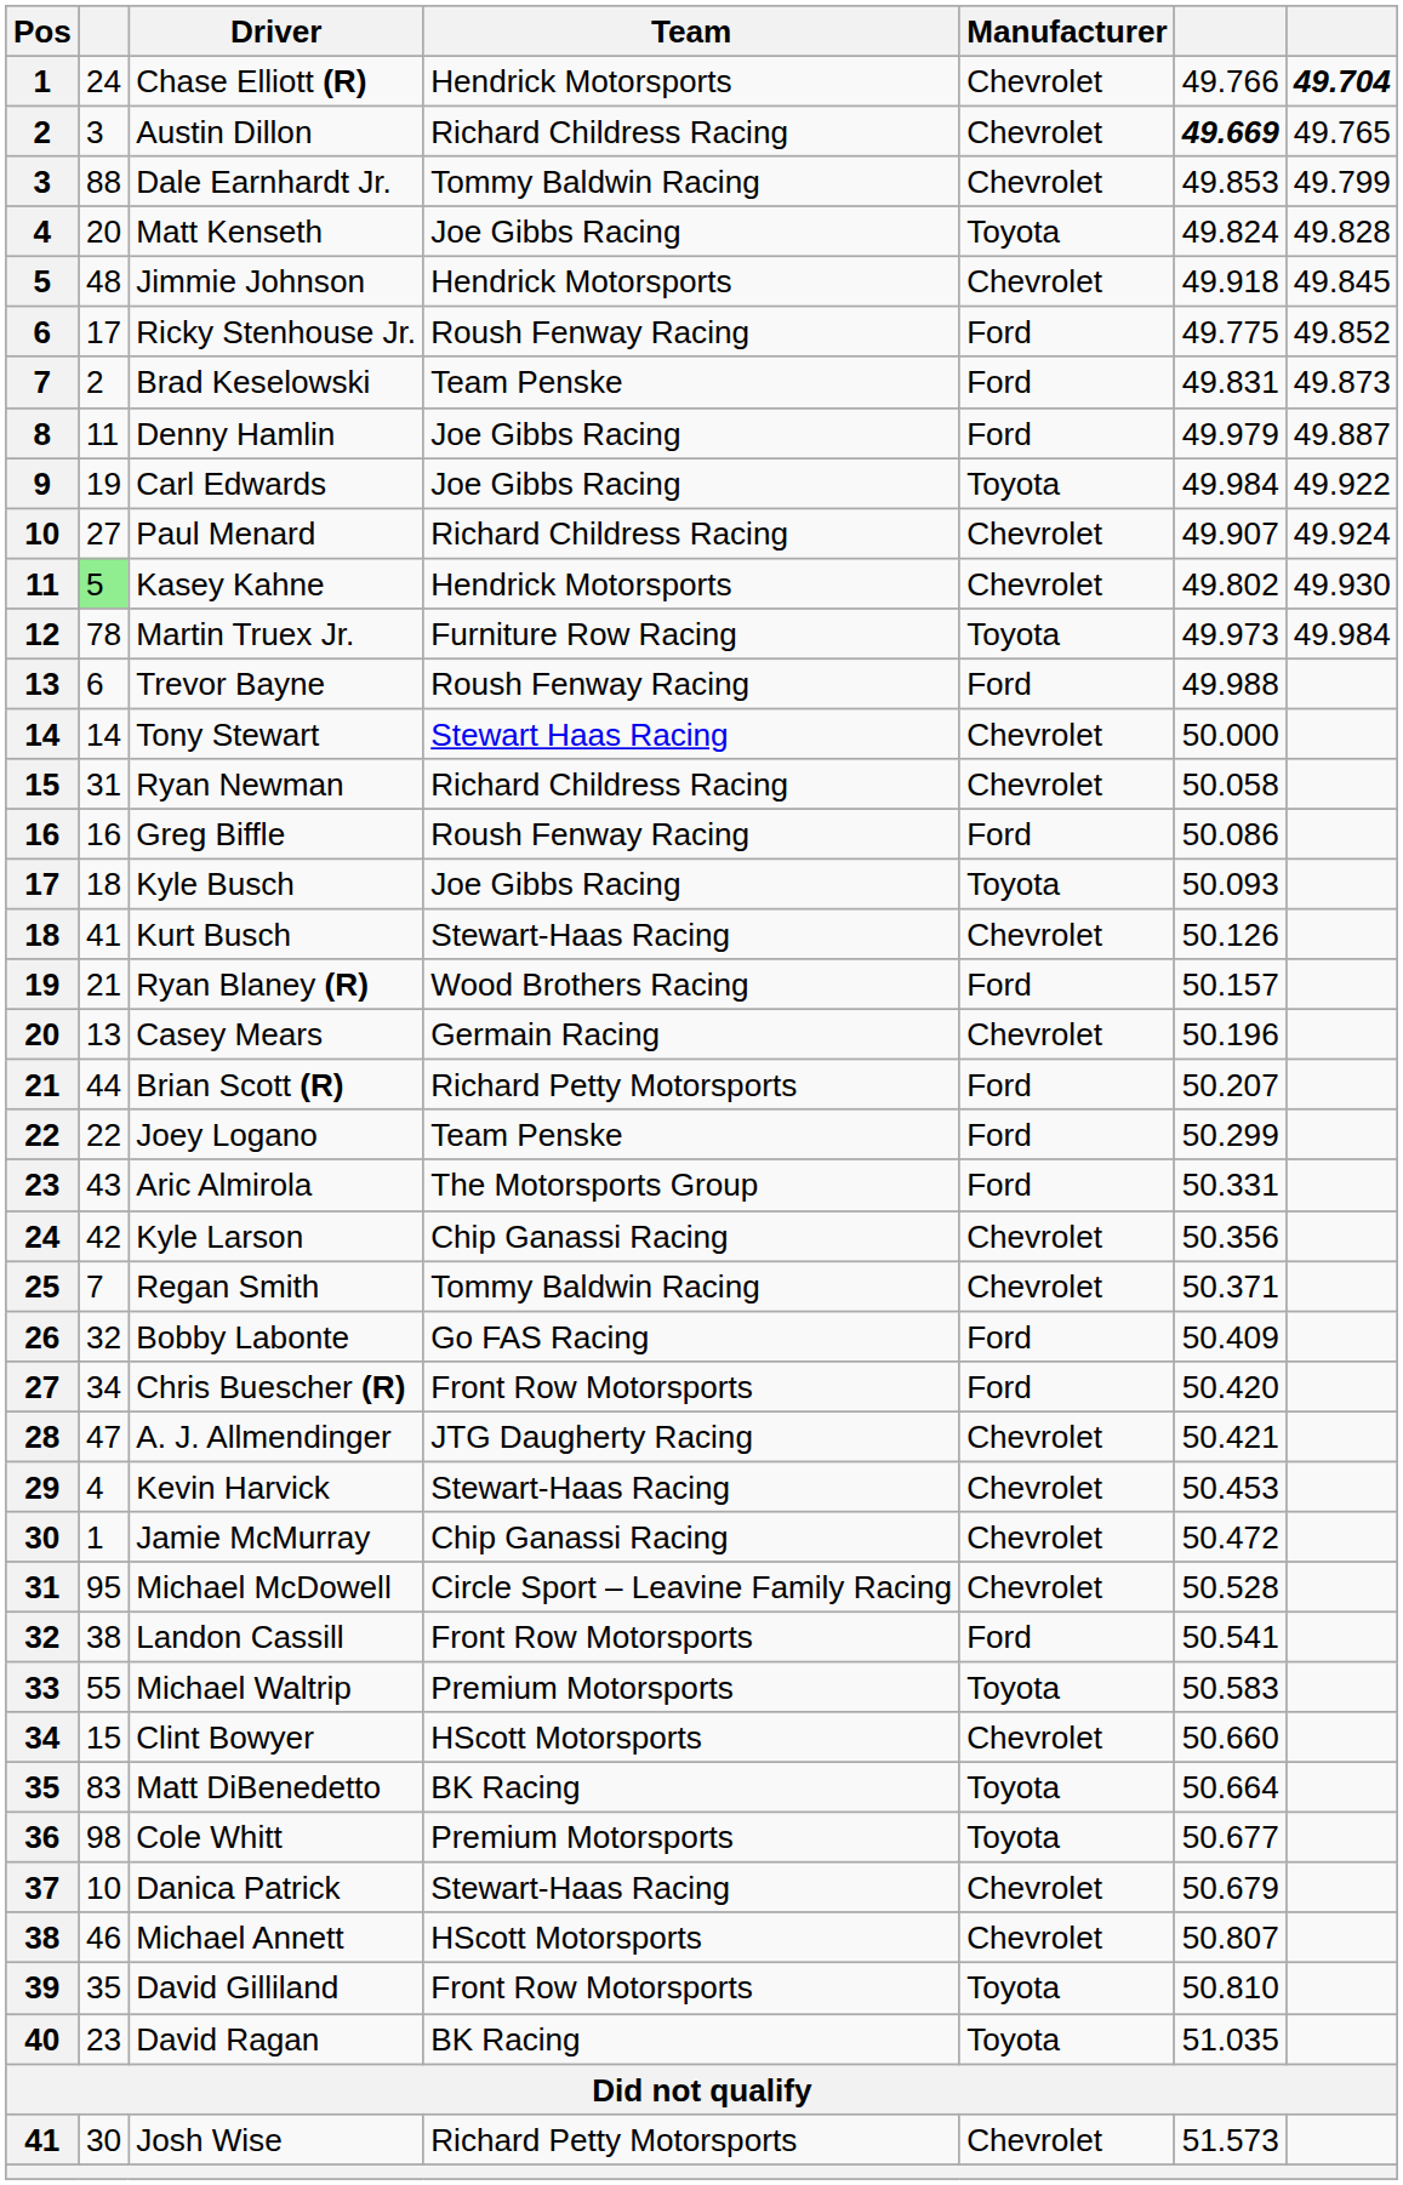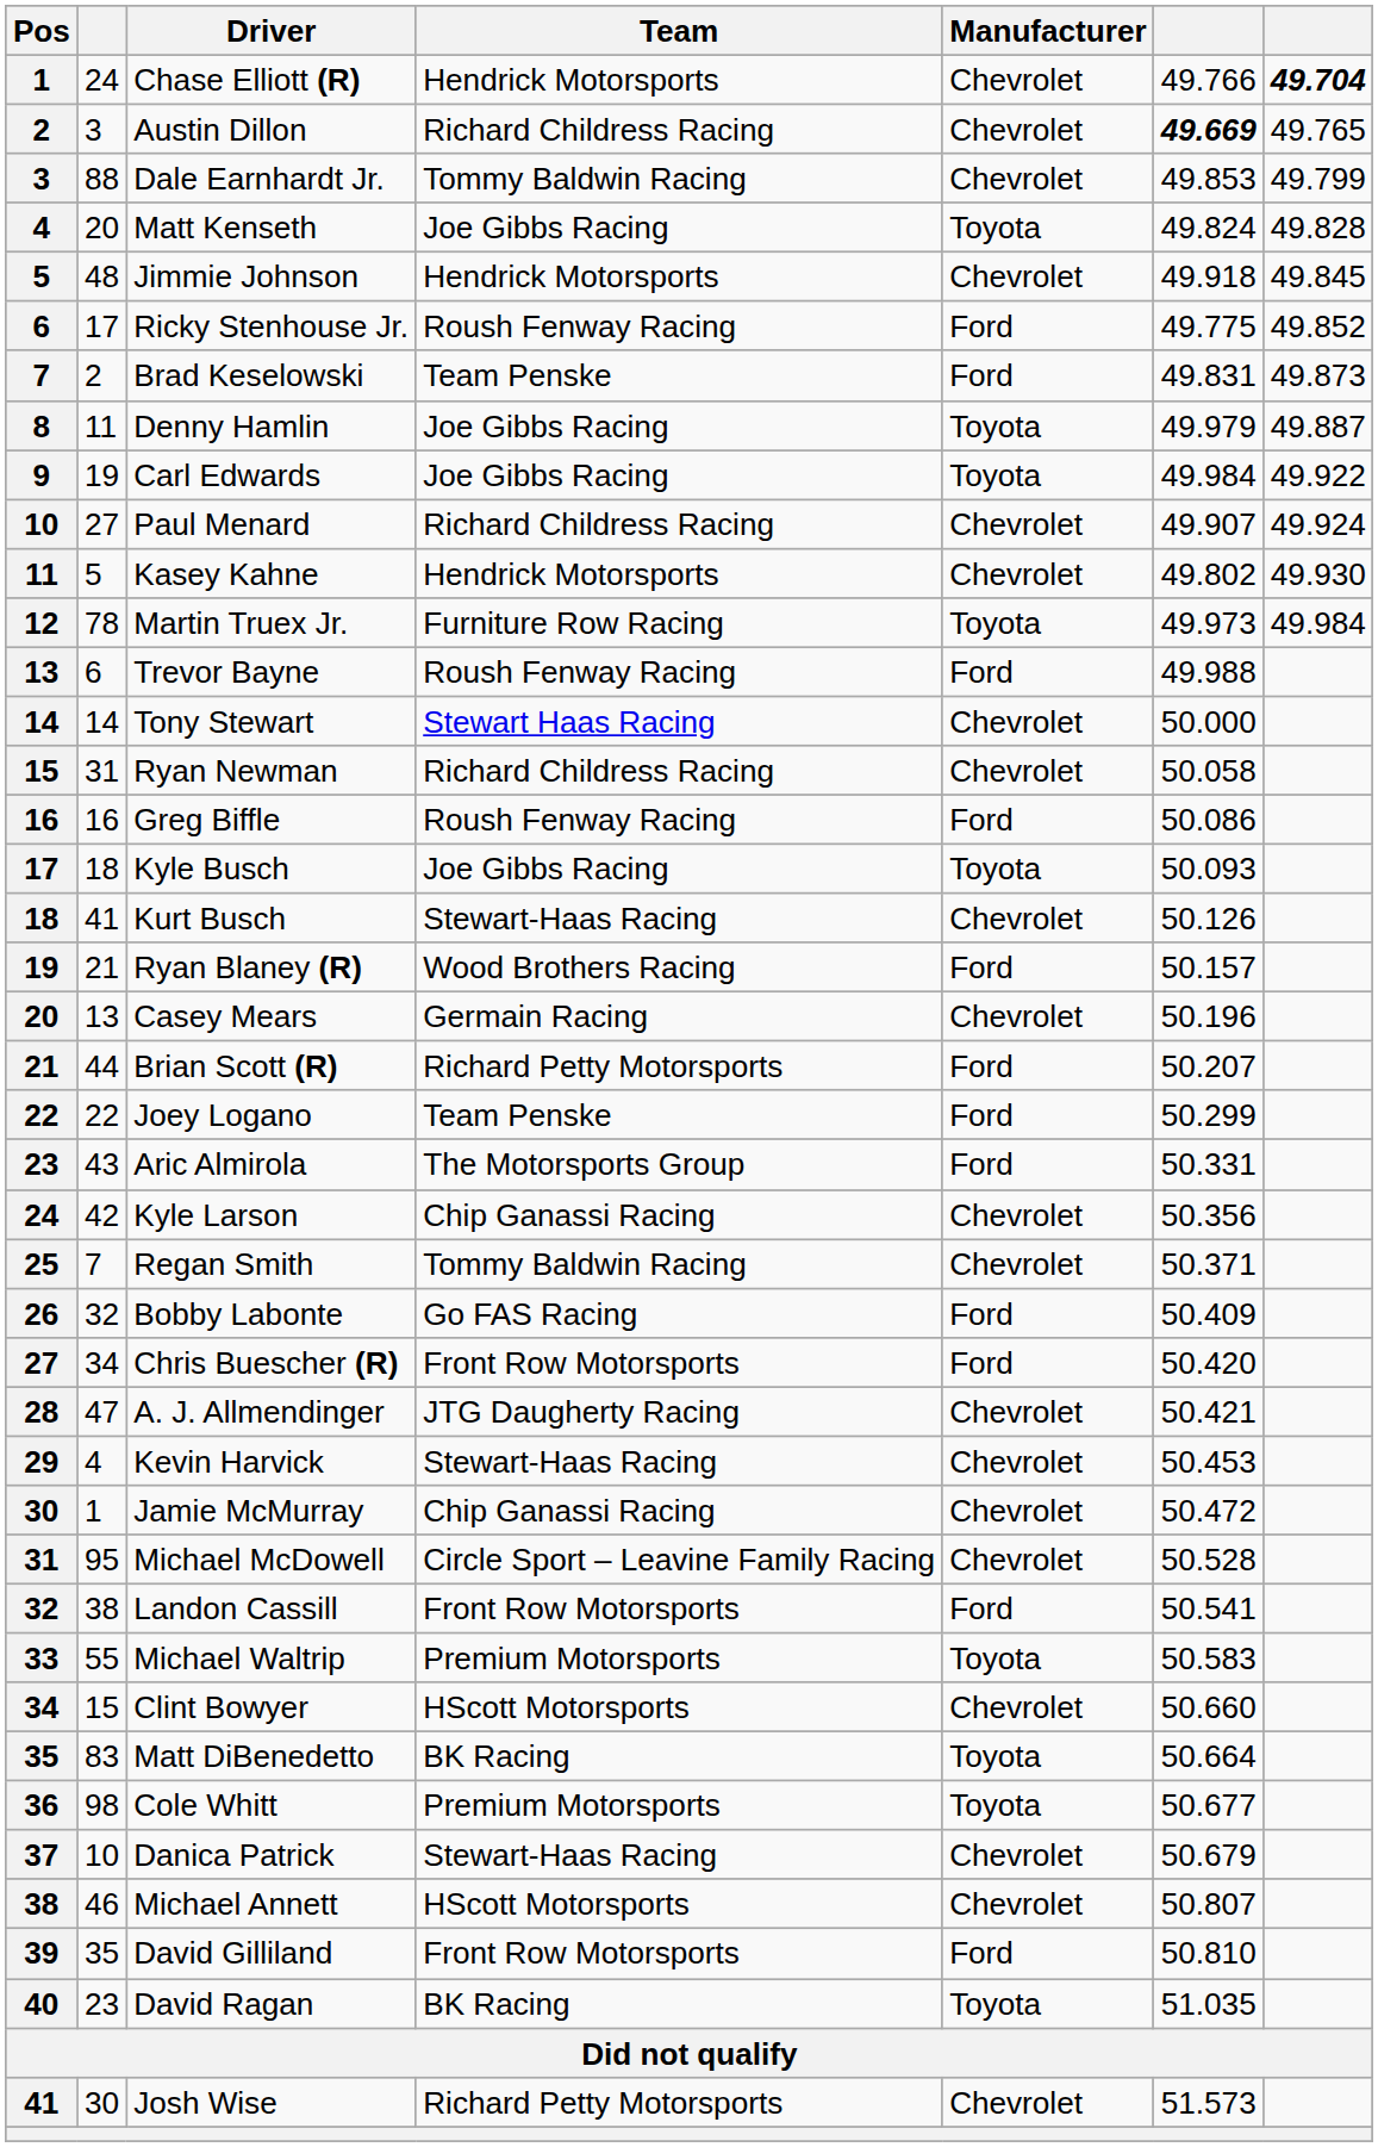Denny Hamlin | Manufacturer: Ford -> Toyota
Kasey Kahne | column 2: lightgreen background -> no background
David Gilliland | Manufacturer: Toyota -> Ford
